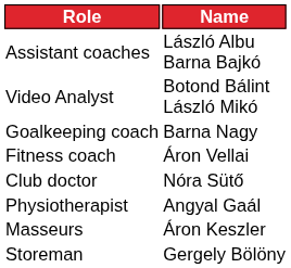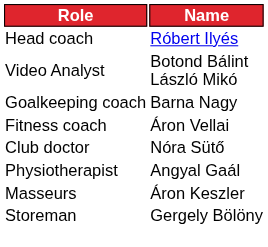+ row: Head coach | Róbert Ilyés
- row: Assistant coaches | László Albu Barna Bajkó
